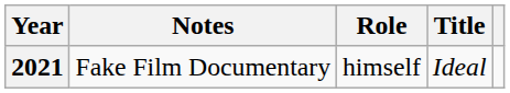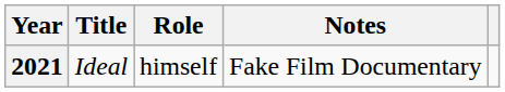columns swapped: Title <-> Notes
